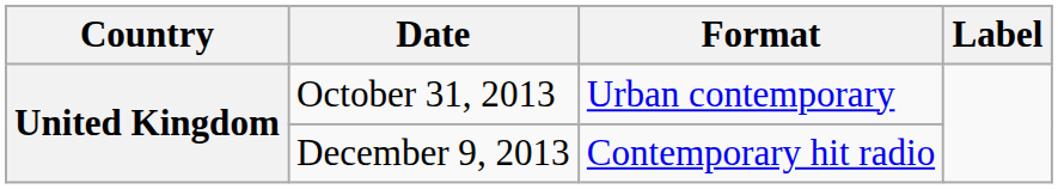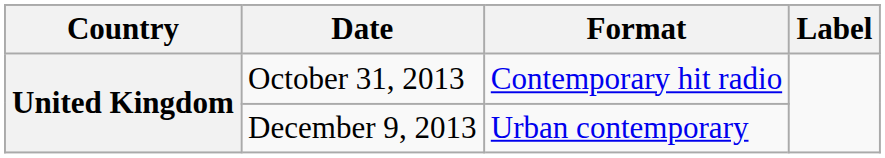October 31, 2013 | Format: Urban contemporary -> Contemporary hit radio
December 9, 2013 | Format: Contemporary hit radio -> Urban contemporary
